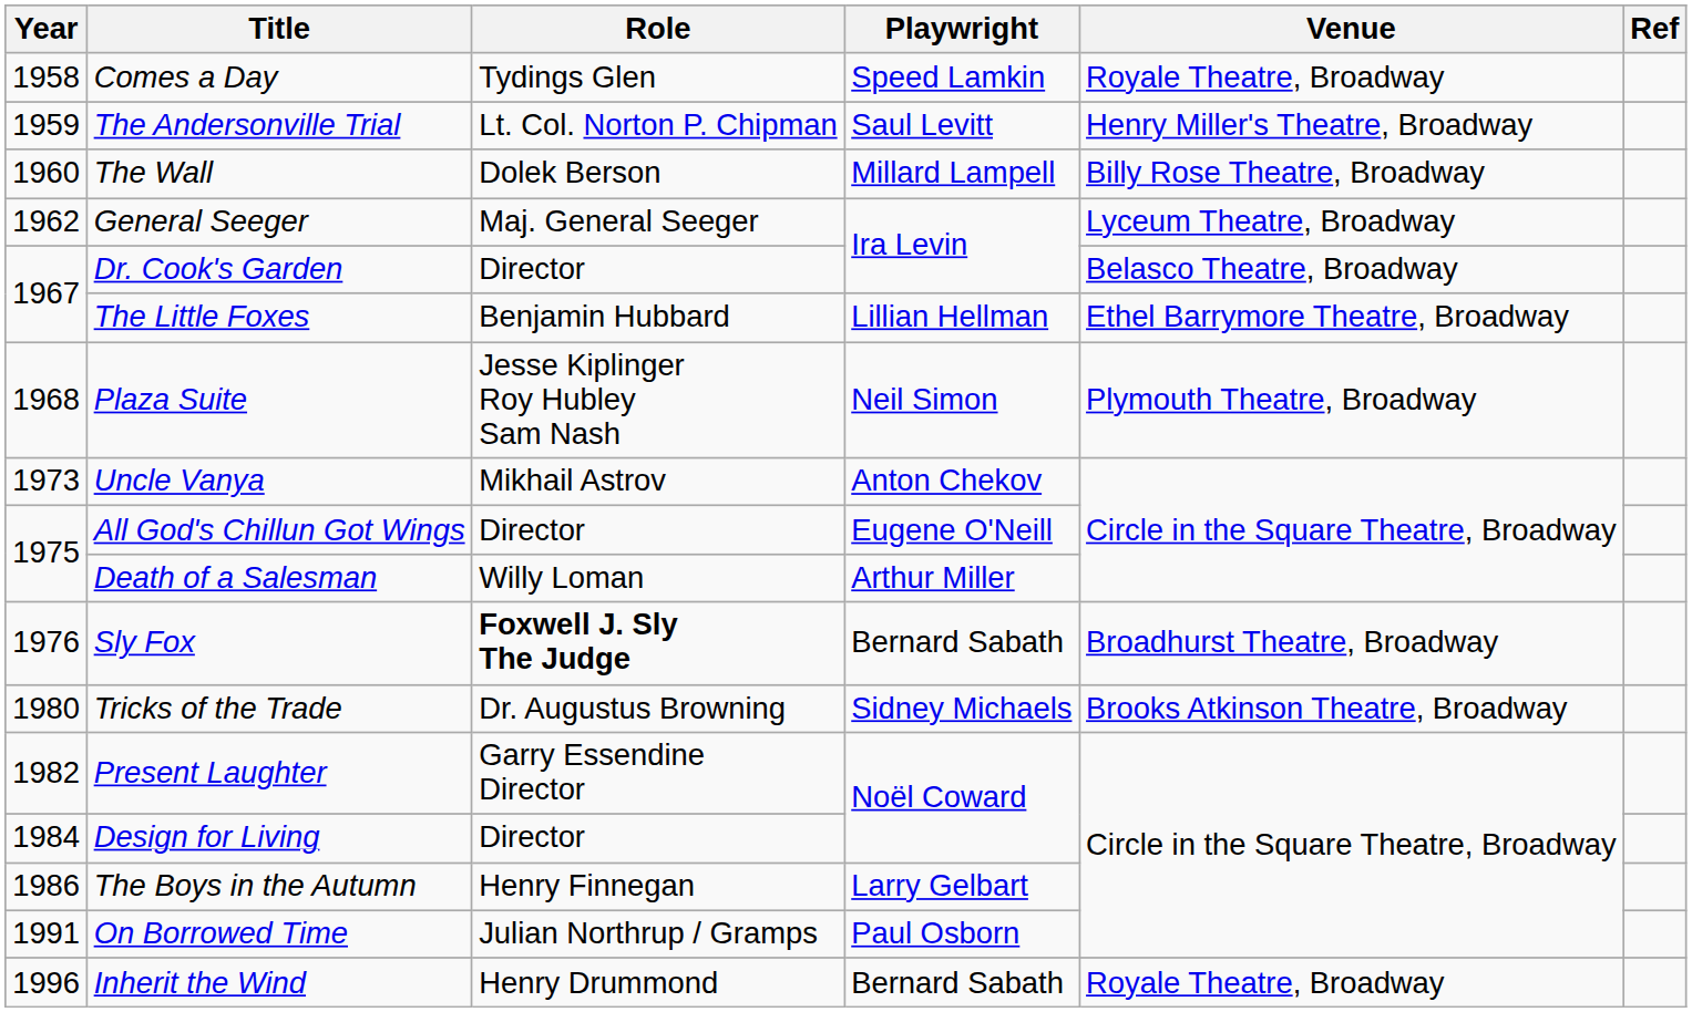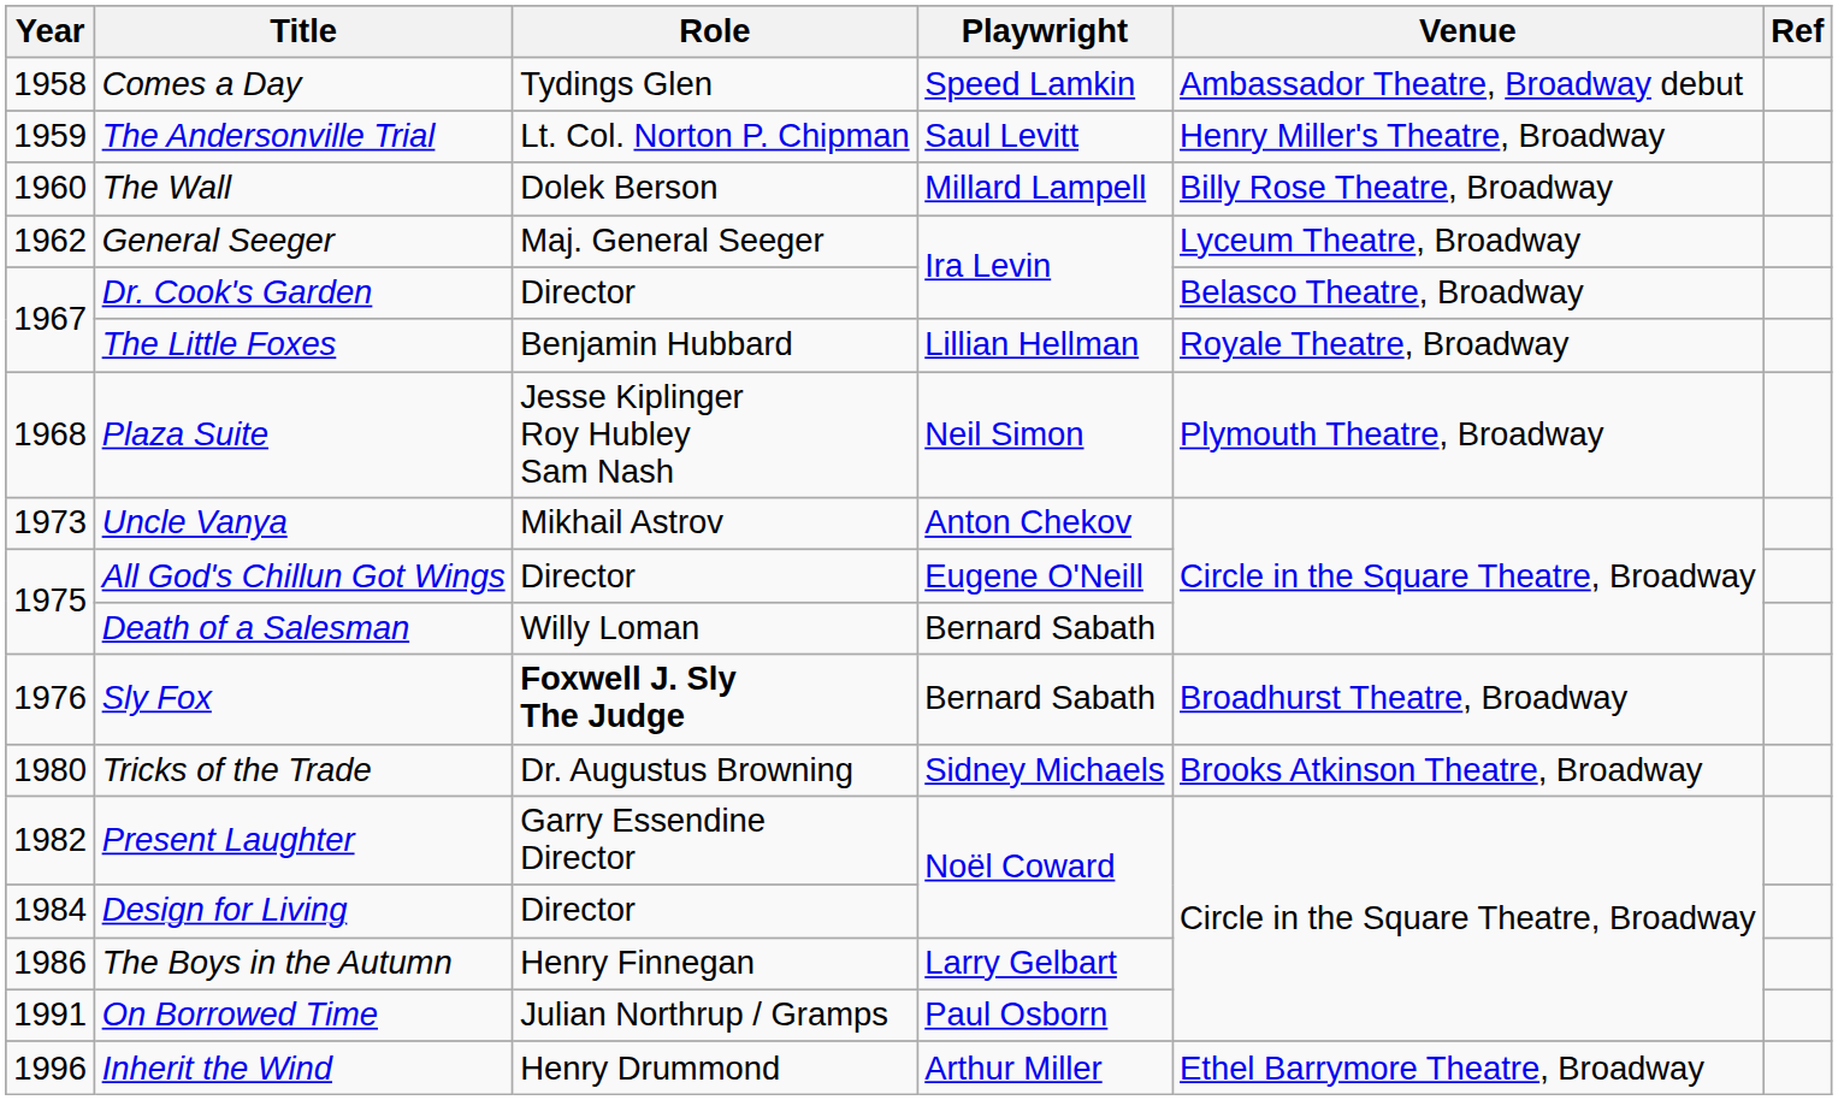Comes a Day | Venue: Royale Theatre, Broadway -> Ambassador Theatre, Broadway debut
The Little Foxes | Venue: Ethel Barrymore Theatre, Broadway -> Royale Theatre, Broadway
Death of a Salesman | Playwright: Arthur Miller -> Bernard Sabath
Inherit the Wind | Playwright: Bernard Sabath -> Arthur Miller
Inherit the Wind | Venue: Royale Theatre, Broadway -> Ethel Barrymore Theatre, Broadway
